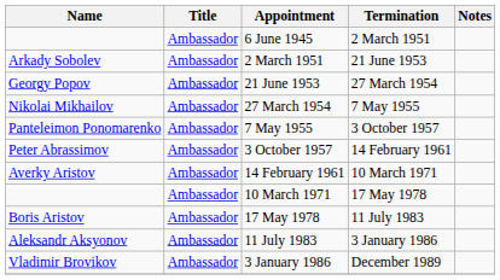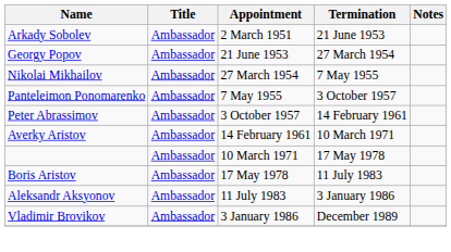- row: Ambassador | 6 June 1945 | 2 March 1951
